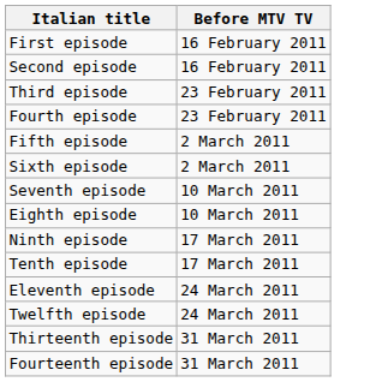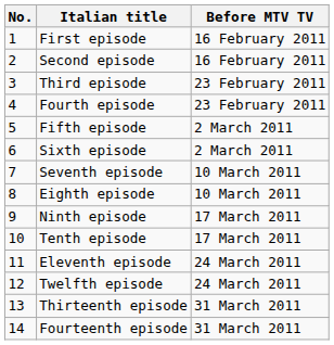+ column: No. | 1 | 2 | 3 | 4 | 5 | 6 | 7 | 8 | 9 | 10 | 11 | 12 | 13 | 14
